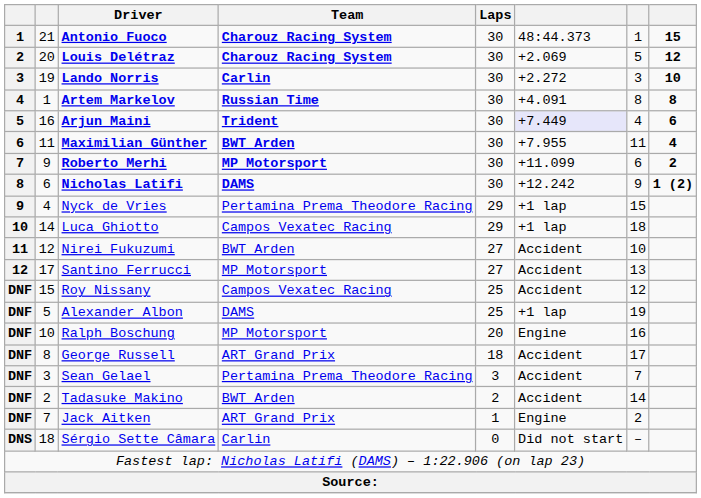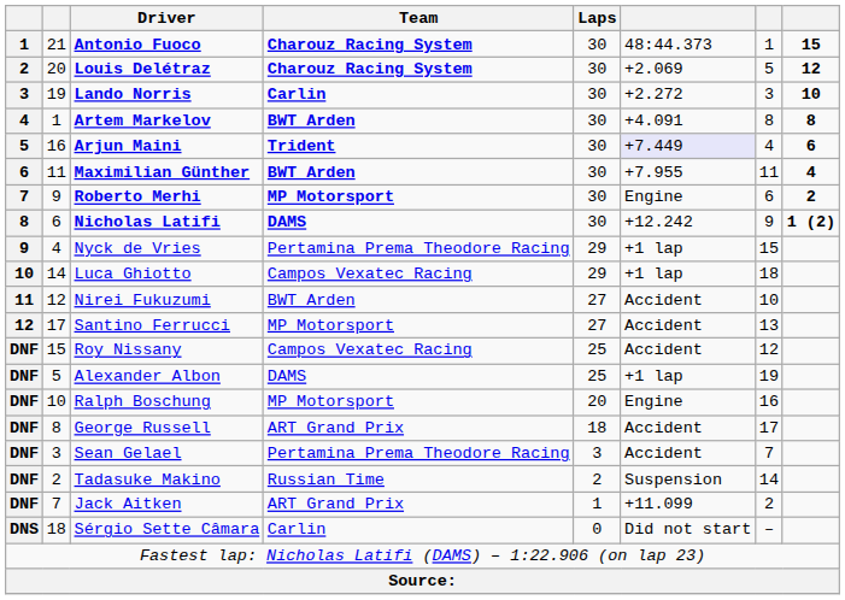Artem Markelov | Team: Russian Time -> BWT Arden
Roberto Merhi | column 6: +11.099 -> Engine
Tadasuke Makino | Team: BWT Arden -> Russian Time
Tadasuke Makino | column 6: Accident -> Suspension
Jack Aitken | column 6: Engine -> +11.099
